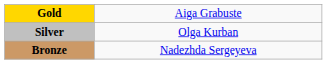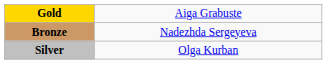rows swapped: Silver <-> Bronze
